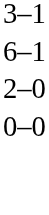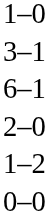+ row: 1–0
+ row: 1–2
